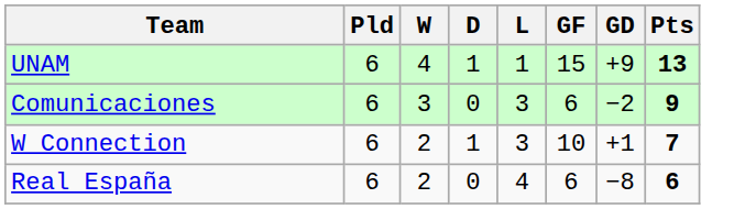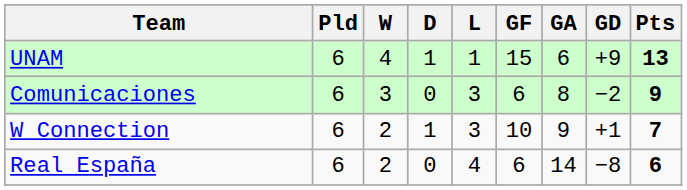+ column: GA | 6 | 8 | 9 | 14
